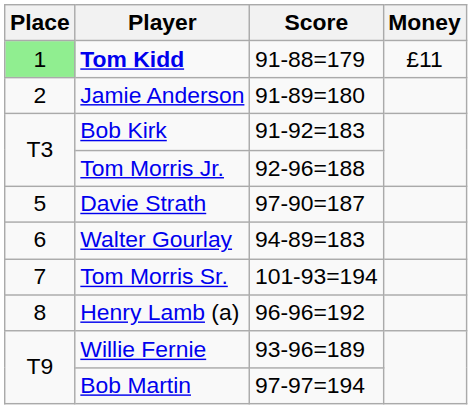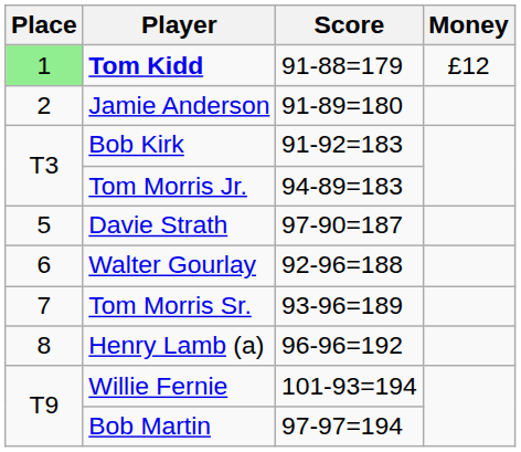Tom Kidd | Money: £11 -> £12
Tom Morris Jr. | Score: 92-96=188 -> 94-89=183
Walter Gourlay | Score: 94-89=183 -> 92-96=188
Tom Morris Sr. | Score: 101-93=194 -> 93-96=189
Willie Fernie | Score: 93-96=189 -> 101-93=194
